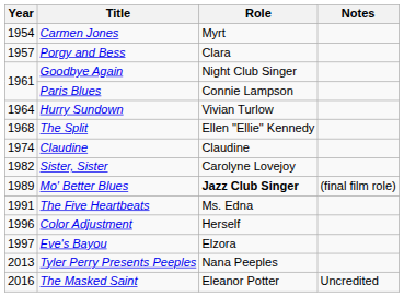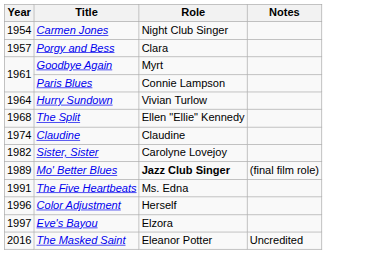Carmen Jones | Role: Myrt -> Night Club Singer
Goodbye Again | Role: Night Club Singer -> Myrt
- row: 2013 | Tyler Perry Presents Peeples | Nana Peeples
